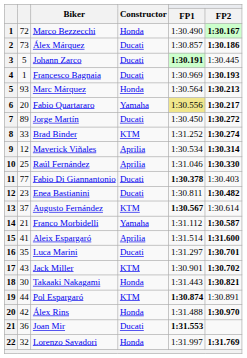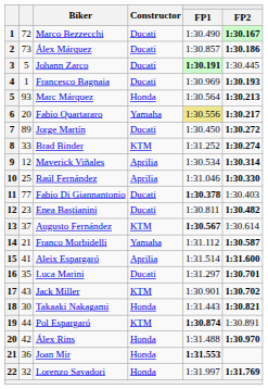Marco Bezzecchi | Constructor: Honda -> Ducati
Joan Mir | Constructor: Ducati -> Honda
